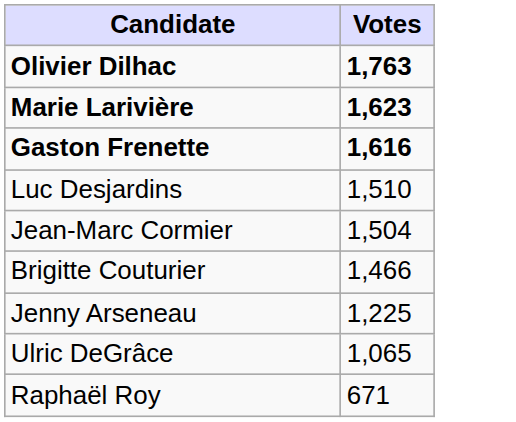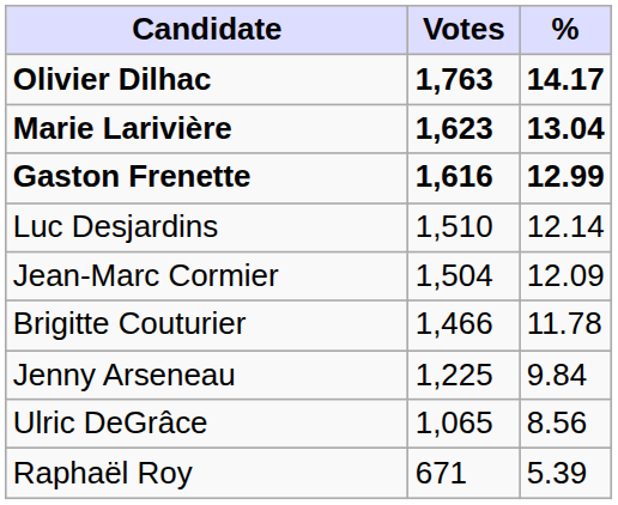+ column: % | 14.17 | 13.04 | 12.99 | 12.14 | 12.09 | 11.78 | 9.84 | 8.56 | 5.39
